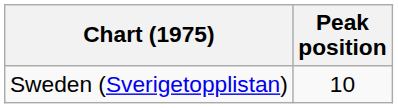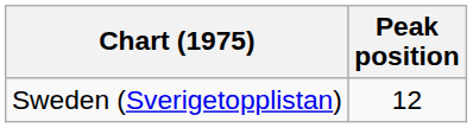Sweden (Sverigetopplistan) | Peak position: 10 -> 12
